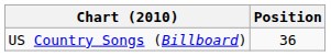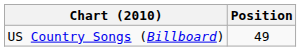US Country Songs (Billboard) | Position: 36 -> 49
